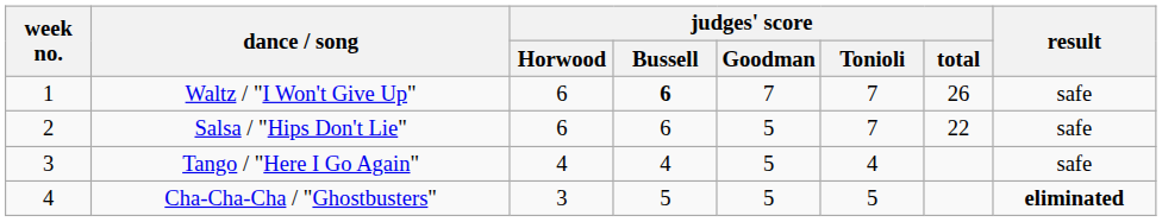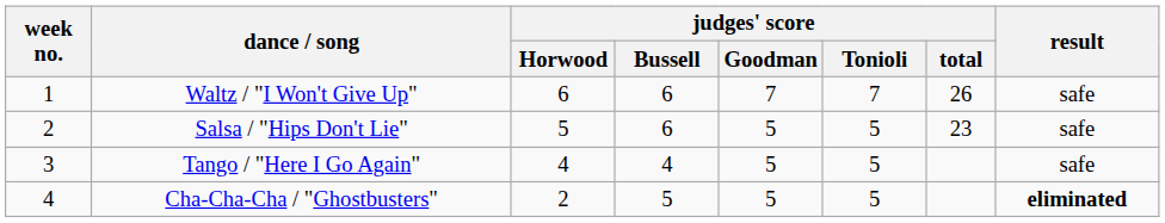Waltz / "I Won't Give Up" | judges' score / Bussell: bold -> normal
Salsa / "Hips Don't Lie" | judges' score / Horwood: 6 -> 5
Salsa / "Hips Don't Lie" | judges' score / Tonioli: 7 -> 5
Salsa / "Hips Don't Lie" | judges' score / total: 22 -> 23
Tango / "Here I Go Again" | judges' score / Tonioli: 4 -> 5
Cha-Cha-Cha / "Ghostbusters" | judges' score / Horwood: 3 -> 2
